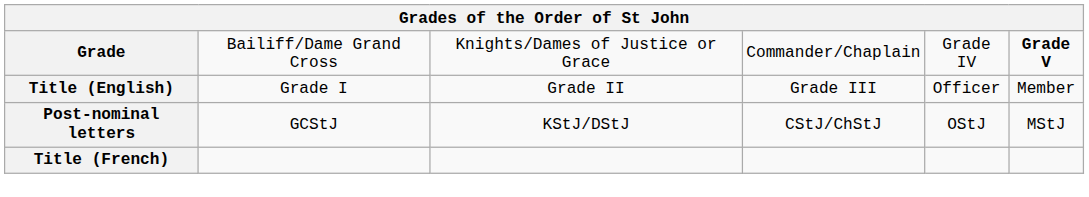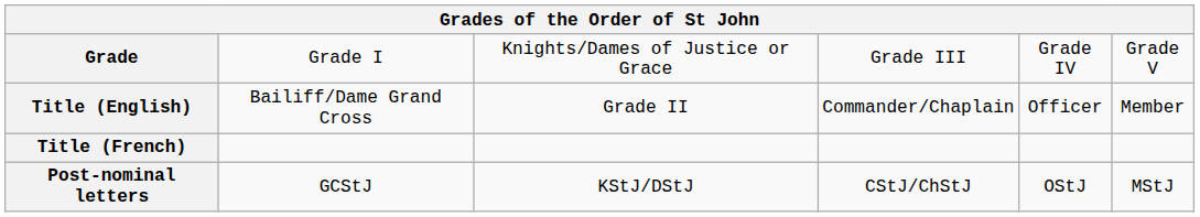Grade | column 2: Bailiff/Dame Grand Cross -> Grade I
Grade | column 4: Commander/Chaplain -> Grade III
Grade | column 6: bold -> normal
Title (English) | column 2: Grade I -> Bailiff/Dame Grand Cross
Title (English) | column 4: Grade III -> Commander/Chaplain
rows swapped: Title (French) <-> Post-nominal letters
